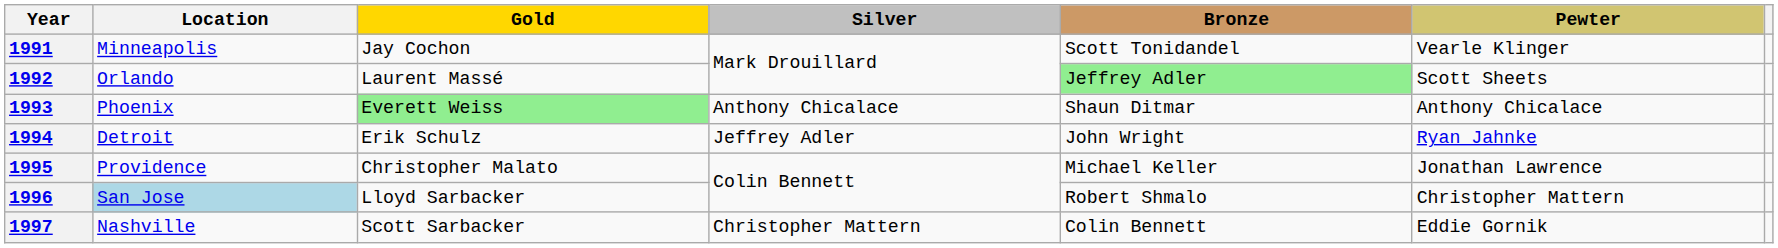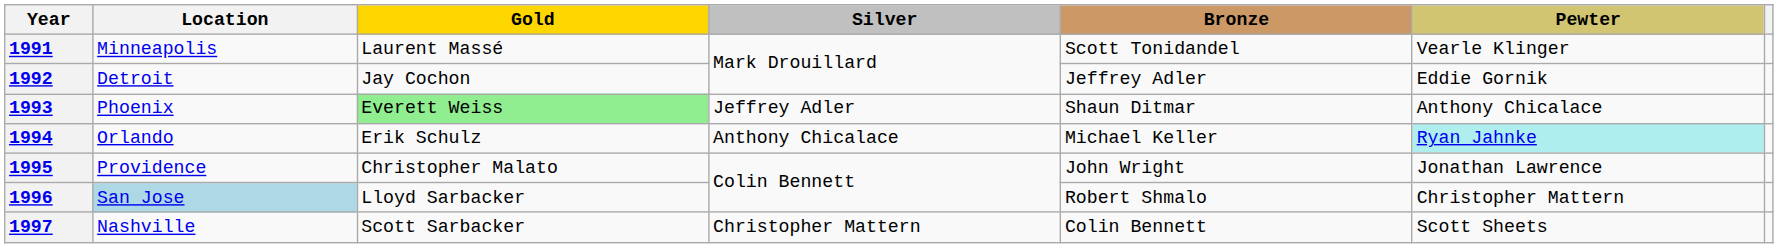1991 | Gold: Jay Cochon -> Laurent Massé
1992 | Location: Orlando -> Detroit
1992 | Gold: Laurent Massé -> Jay Cochon
1992 | Bronze: lightgreen background -> no background
1992 | Pewter: Scott Sheets -> Eddie Gornik
1993 | Silver: Anthony Chicalace -> Jeffrey Adler
1994 | Location: Detroit -> Orlando
1994 | Silver: Jeffrey Adler -> Anthony Chicalace
1994 | Bronze: John Wright -> Michael Keller
1994 | Pewter: no background -> paleturquoise background
1995 | Bronze: Michael Keller -> John Wright
1997 | Pewter: Eddie Gornik -> Scott Sheets
